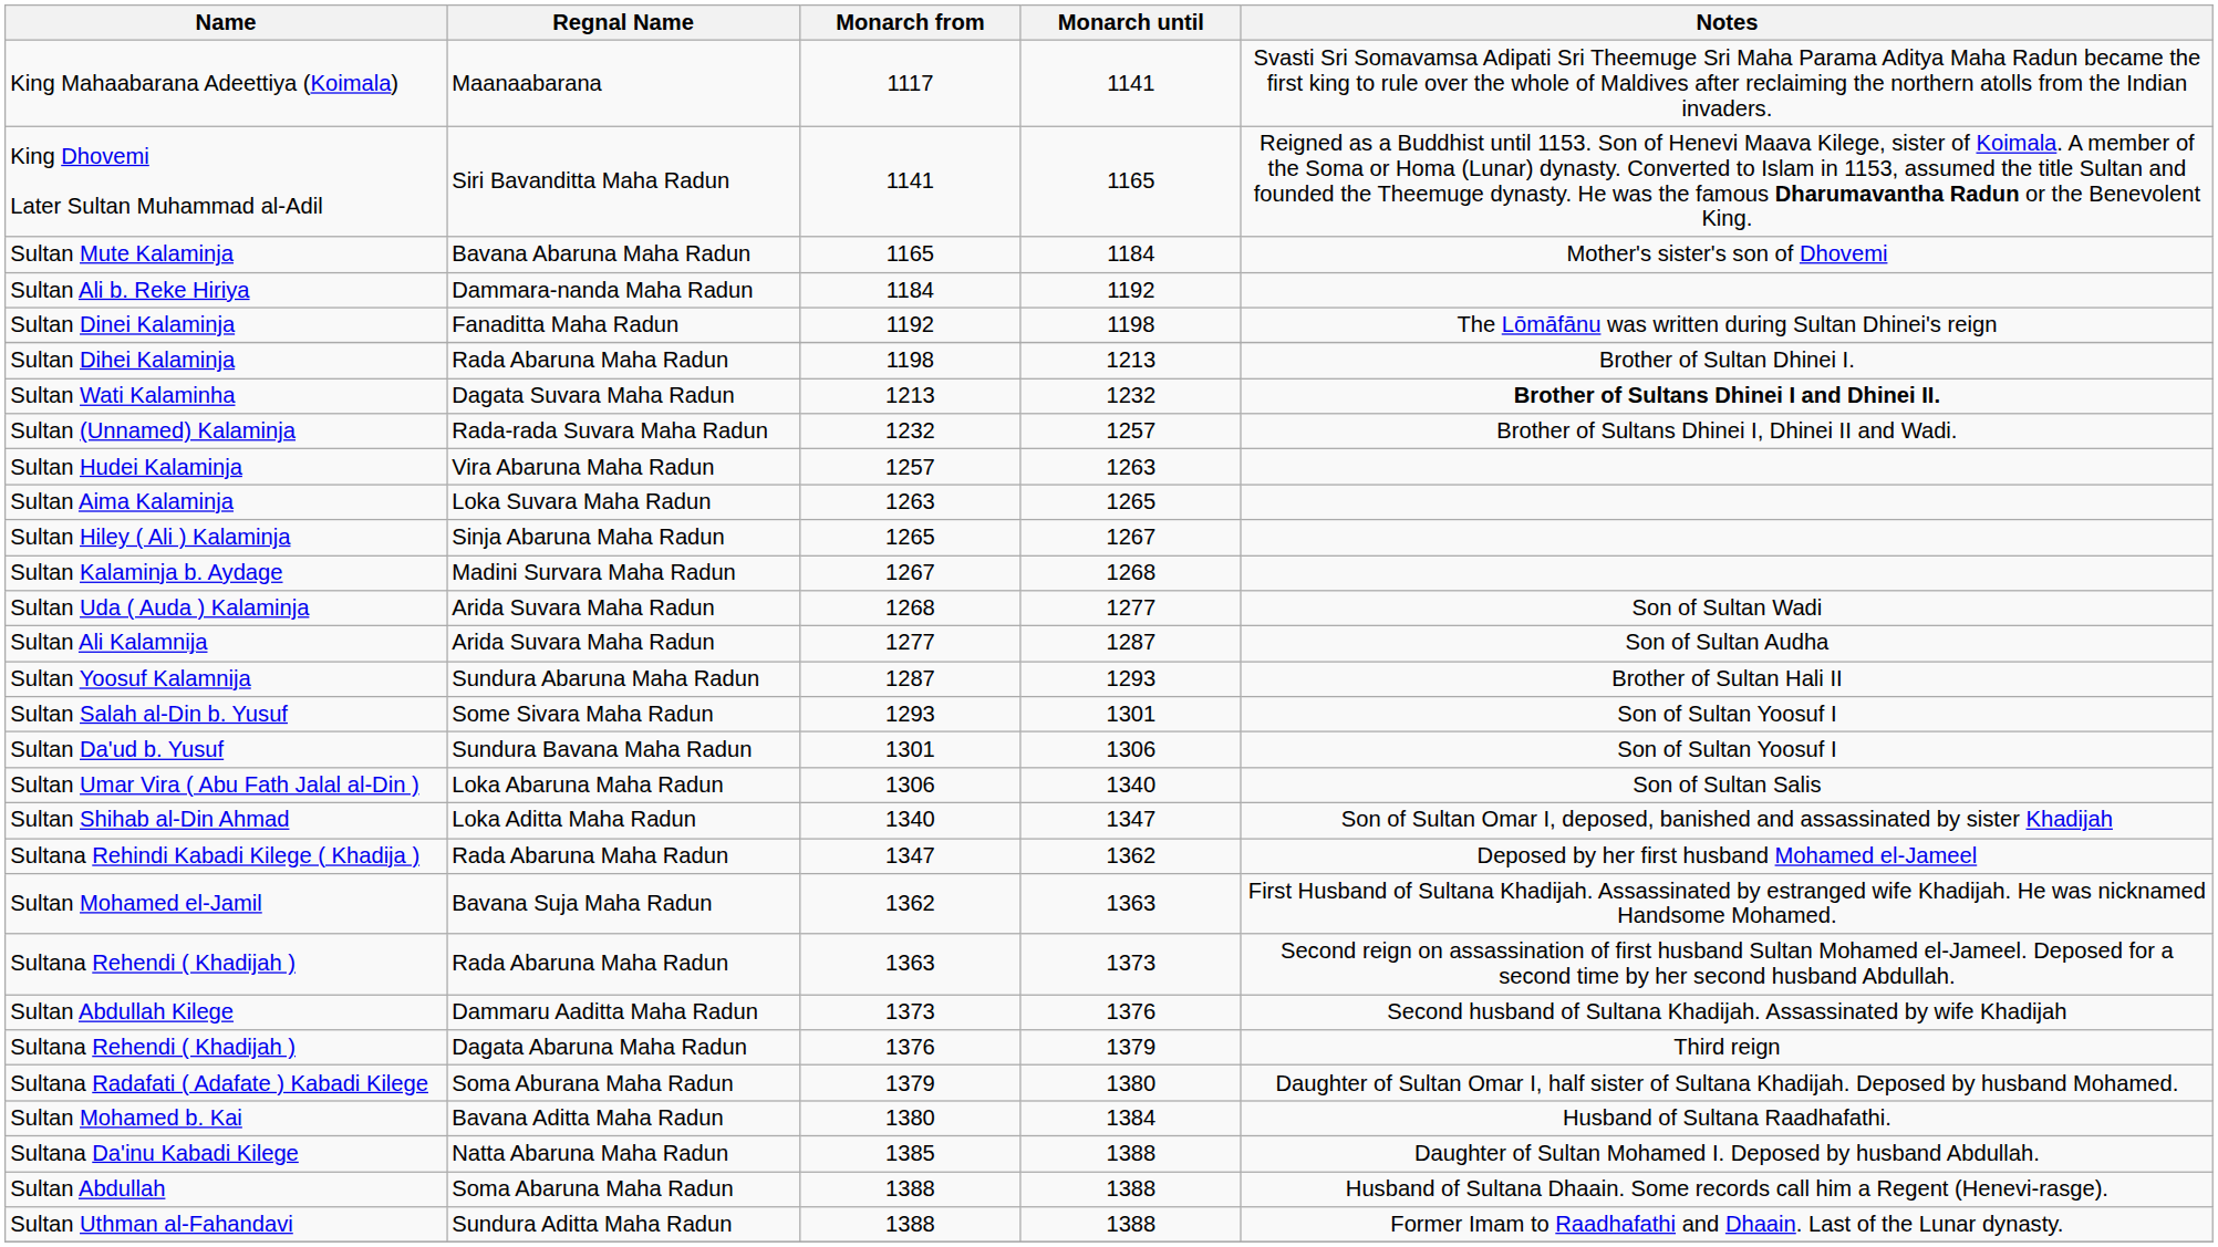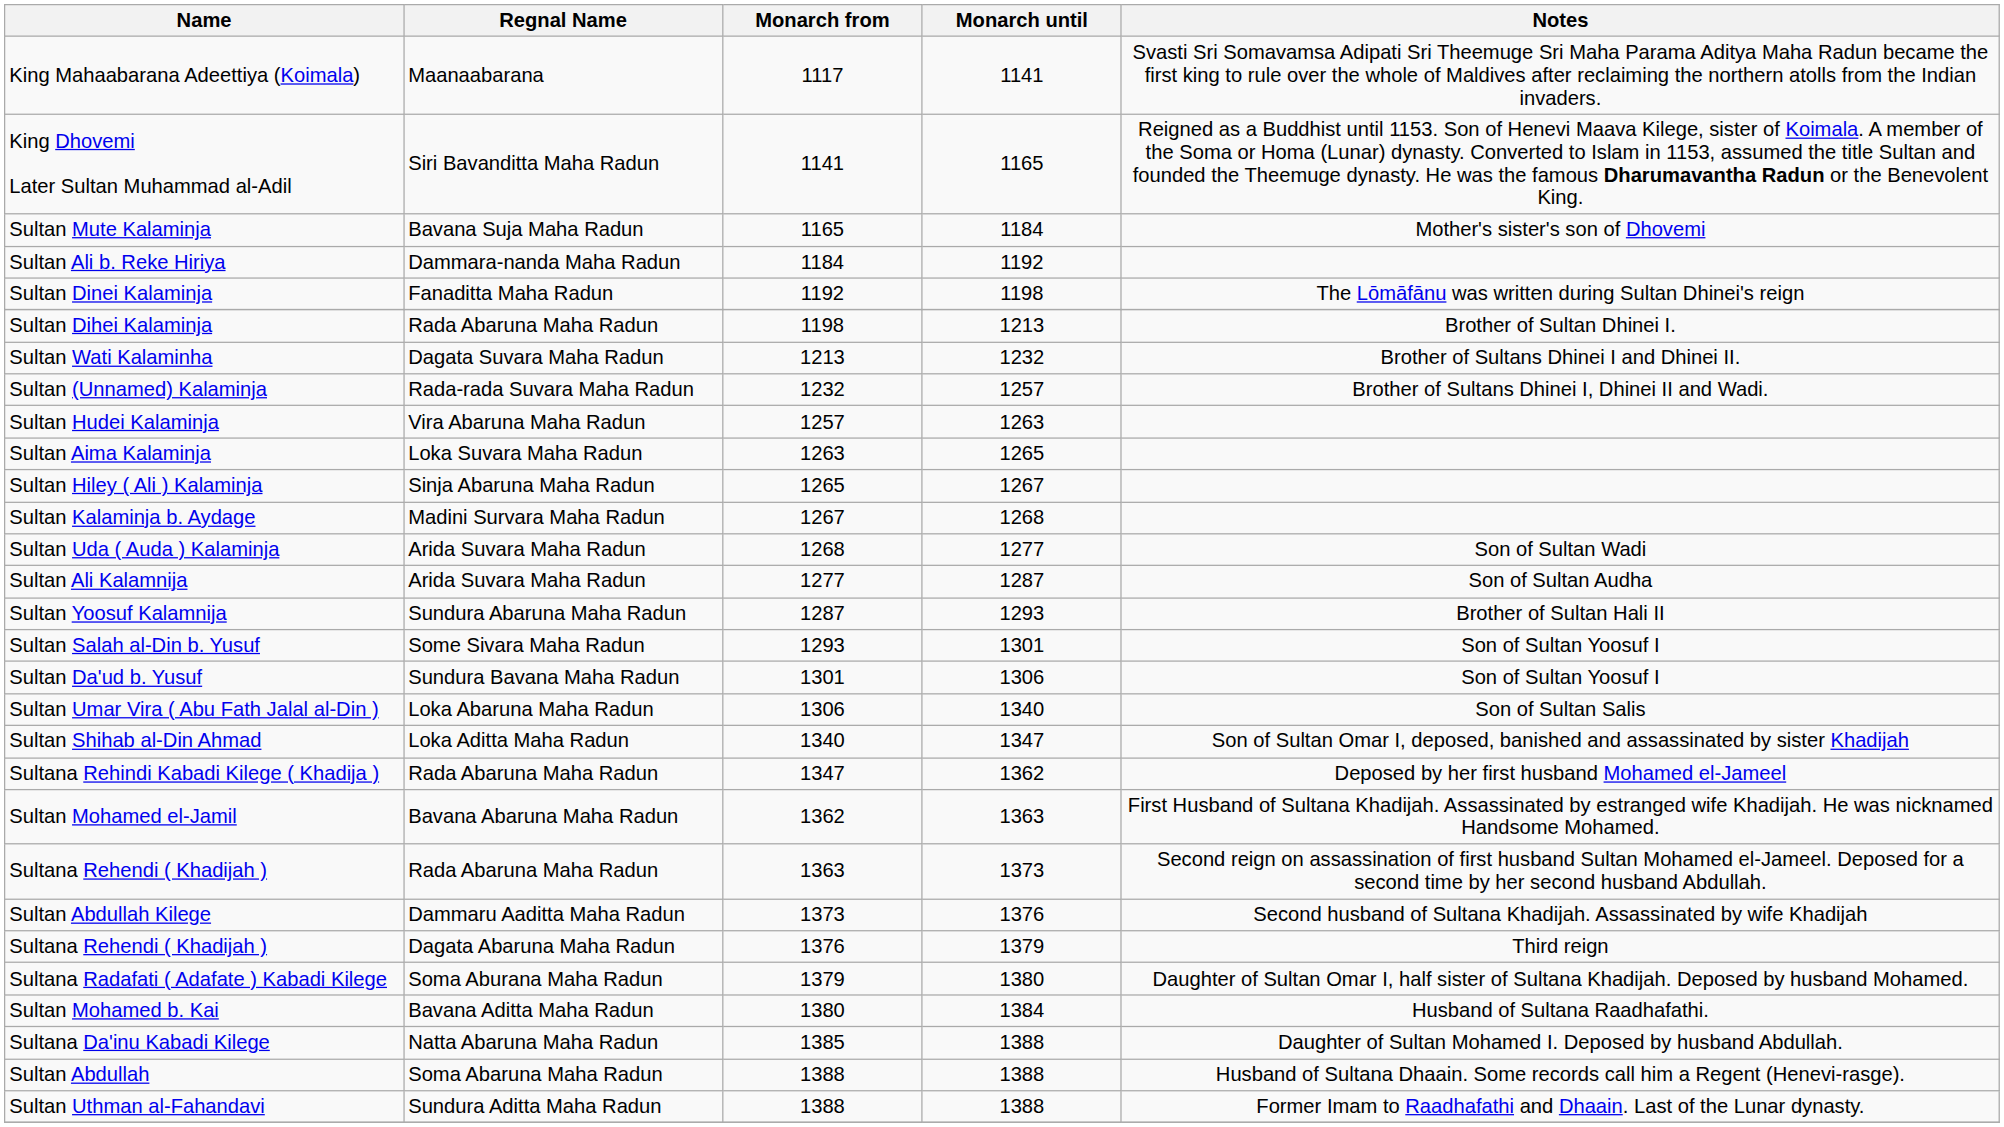Sultan Mute Kalaminja | Regnal Name: Bavana Abaruna Maha Radun -> Bavana Suja Maha Radun
Sultan Wati Kalaminha | Notes: bold -> normal
Sultan Mohamed el-Jamil | Regnal Name: Bavana Suja Maha Radun -> Bavana Abaruna Maha Radun
